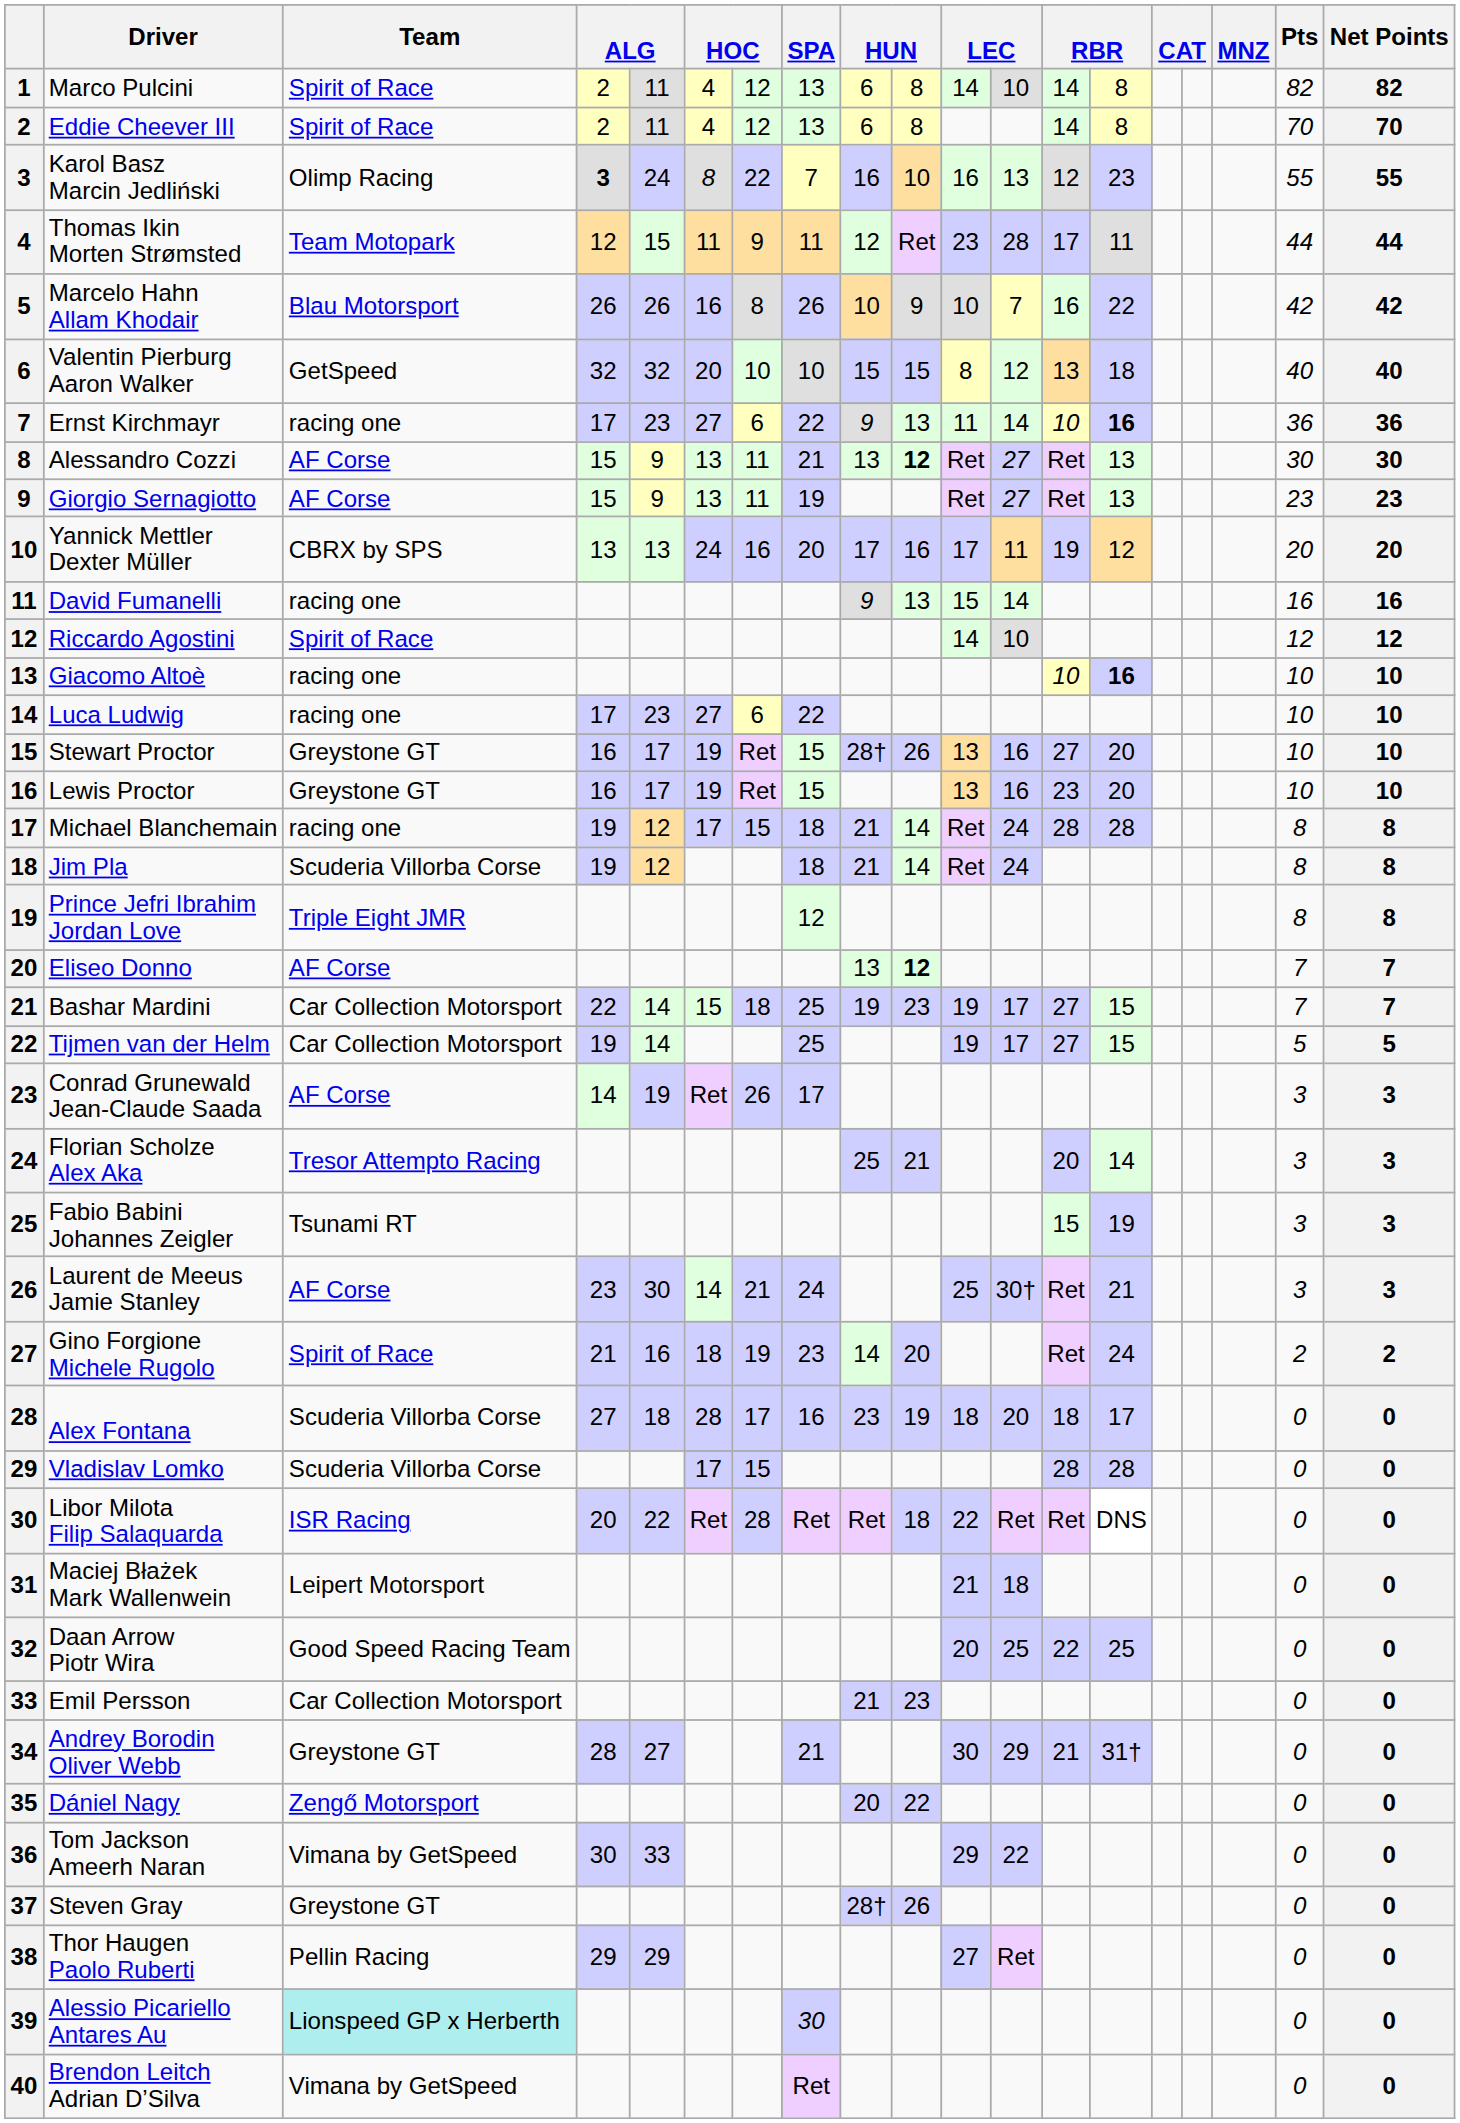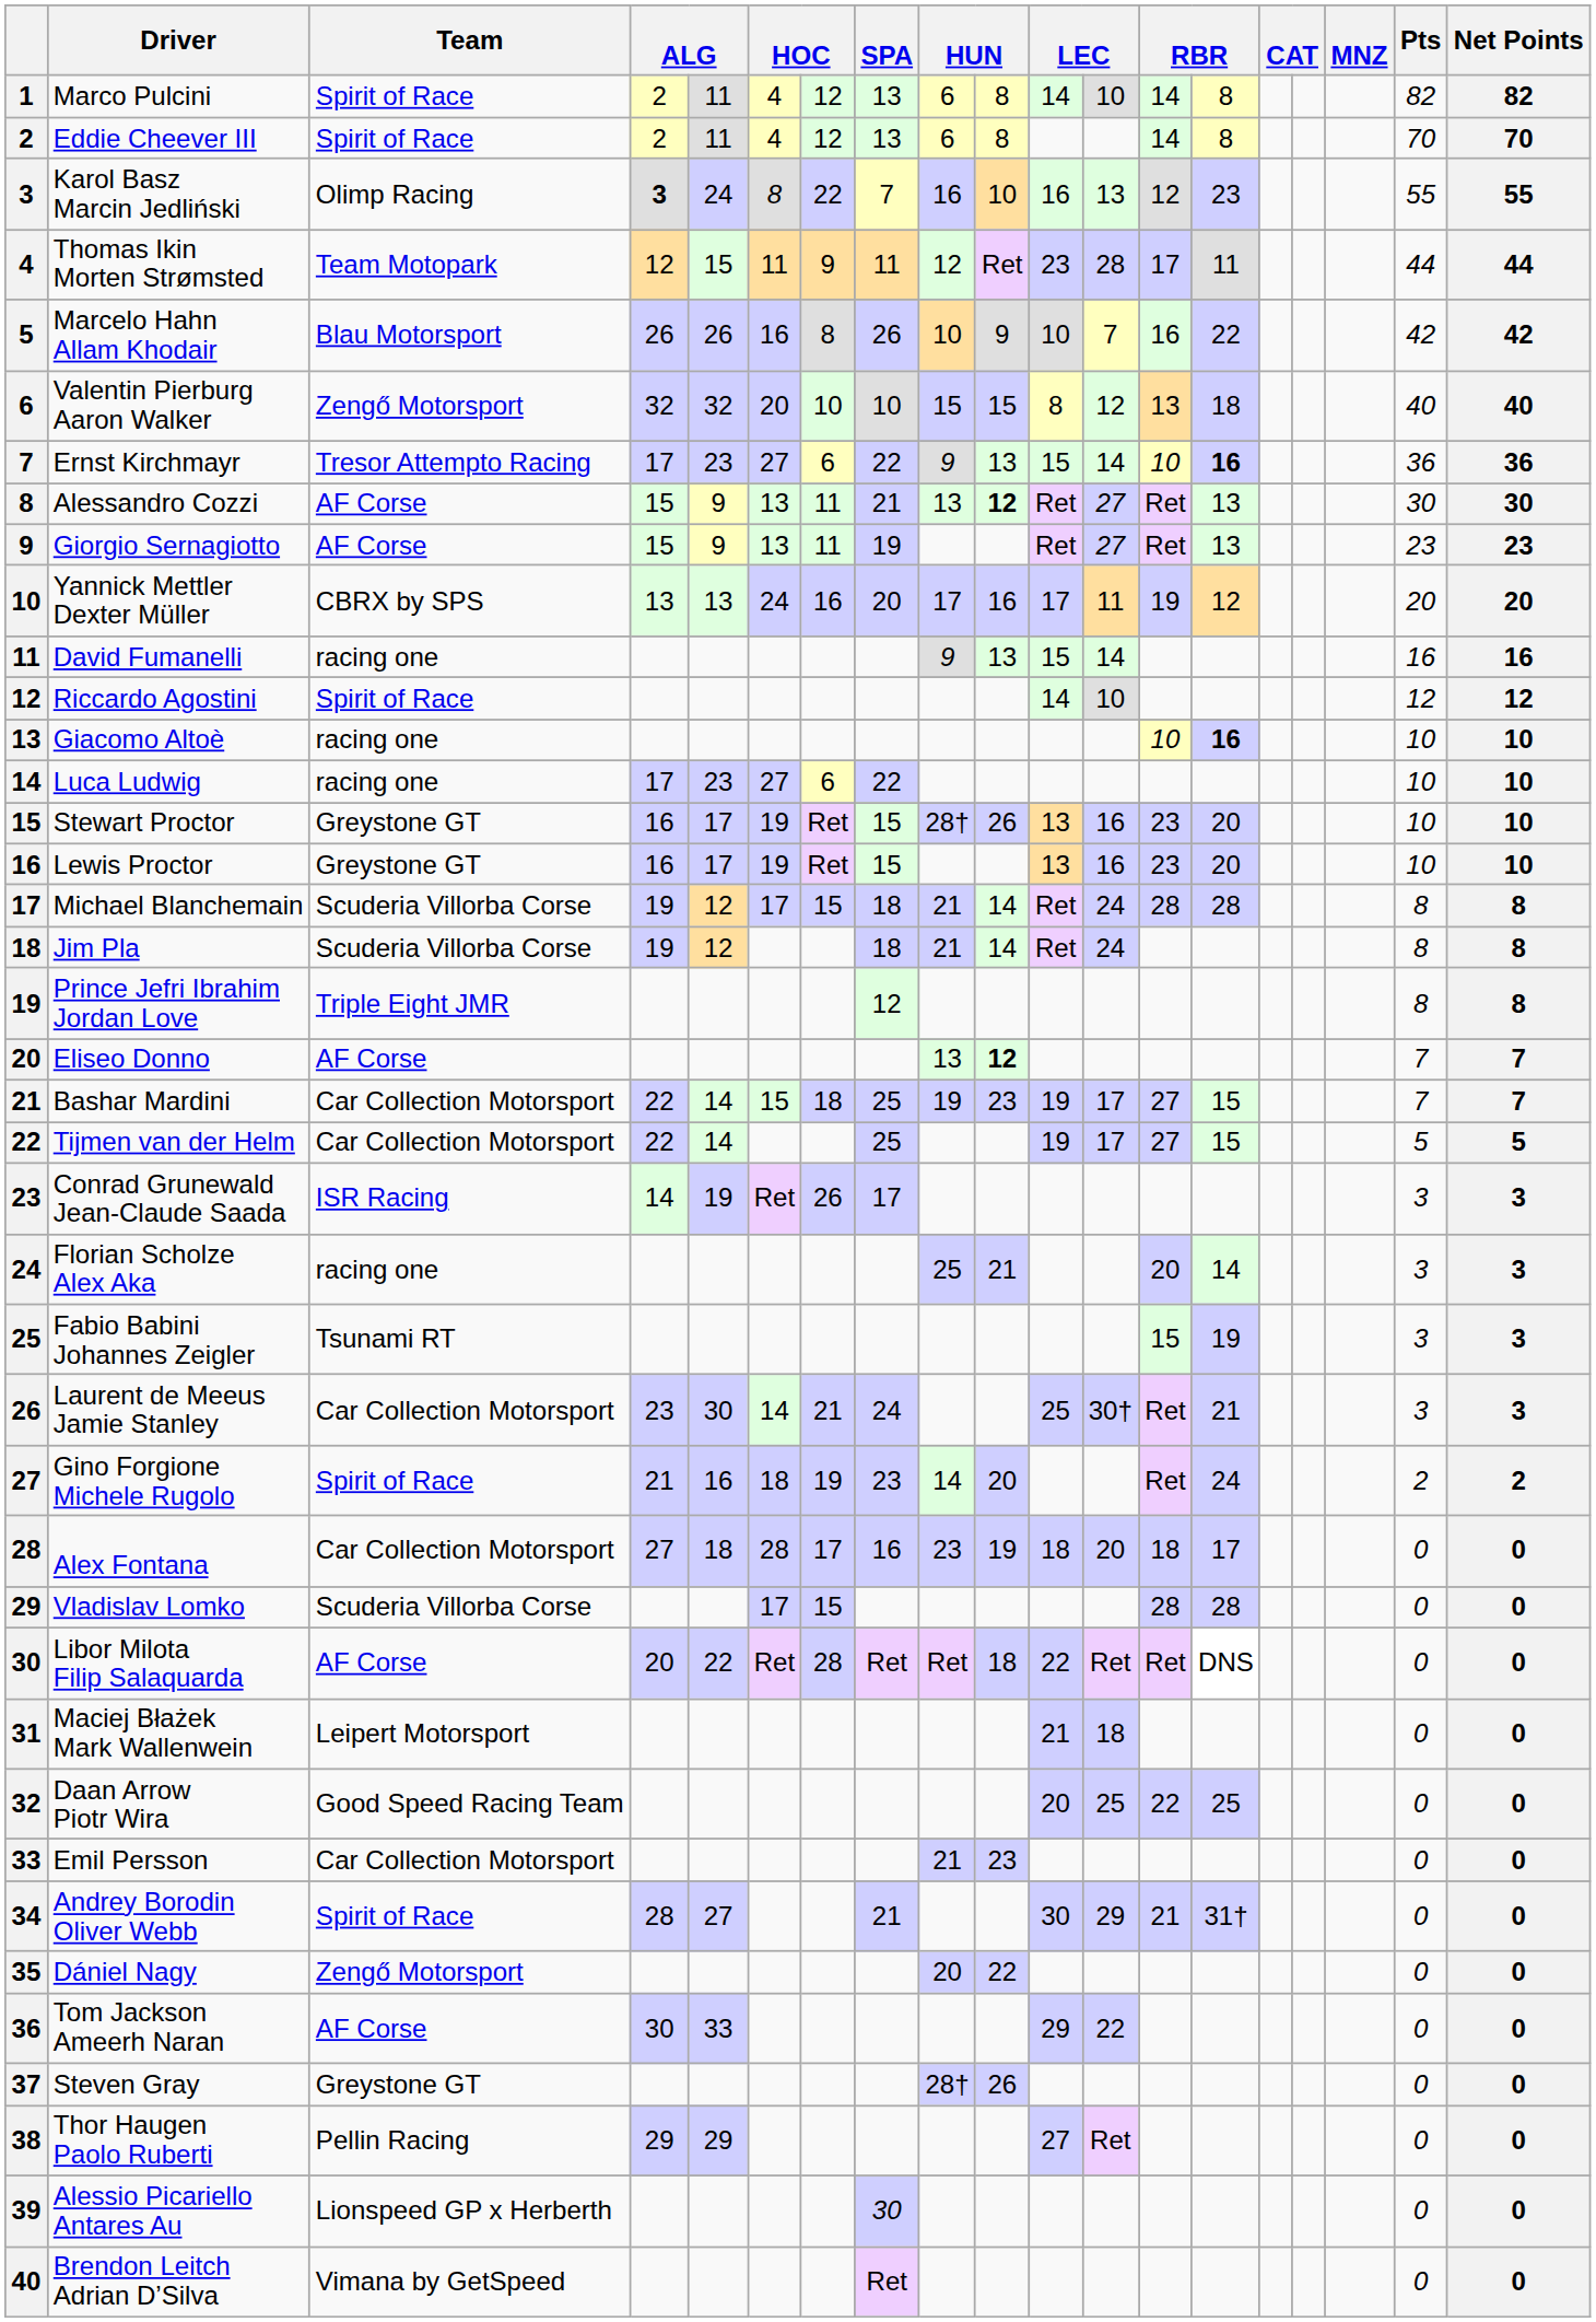Valentin Pierburg Aaron Walker | Team: GetSpeed -> Zengő Motorsport
Ernst Kirchmayr | Team: racing one -> Tresor Attempto Racing
Ernst Kirchmayr | column 11: 11 -> 15
Stewart Proctor | column 13: 27 -> 23
Michael Blanchemain | Team: racing one -> Scuderia Villorba Corse
Tijmen van der Helm | column 4: 19 -> 22
Conrad Grunewald Jean-Claude Saada | Team: AF Corse -> ISR Racing
Florian Scholze Alex Aka | Team: Tresor Attempto Racing -> racing one
Laurent de Meeus Jamie Stanley | Team: AF Corse -> Car Collection Motorsport
Alex Fontana | Team: Scuderia Villorba Corse -> Car Collection Motorsport
Libor Milota Filip Salaquarda | Team: ISR Racing -> AF Corse
Andrey Borodin Oliver Webb | Team: Greystone GT -> Spirit of Race
Tom Jackson Ameerh Naran | Team: Vimana by GetSpeed -> AF Corse
Alessio Picariello Antares Au | Team: paleturquoise background -> no background
